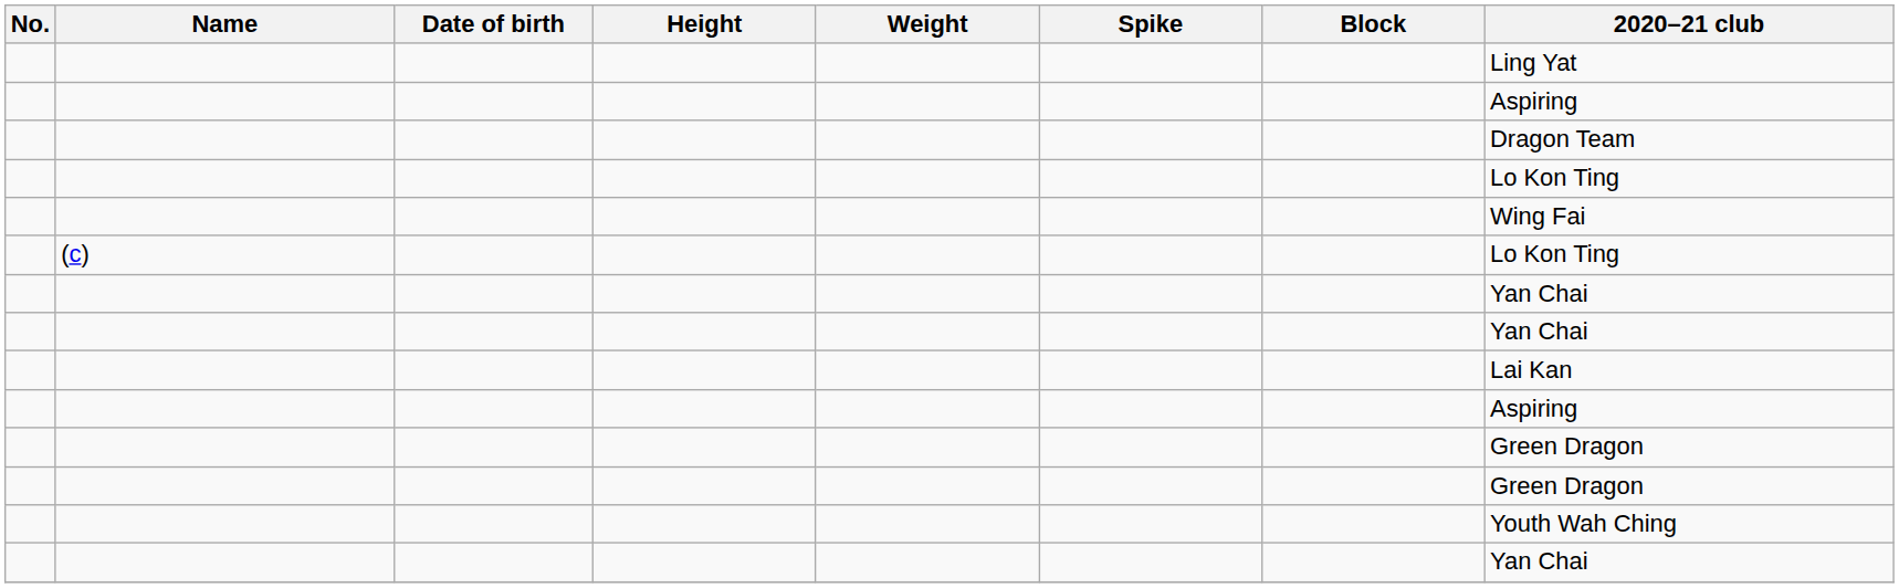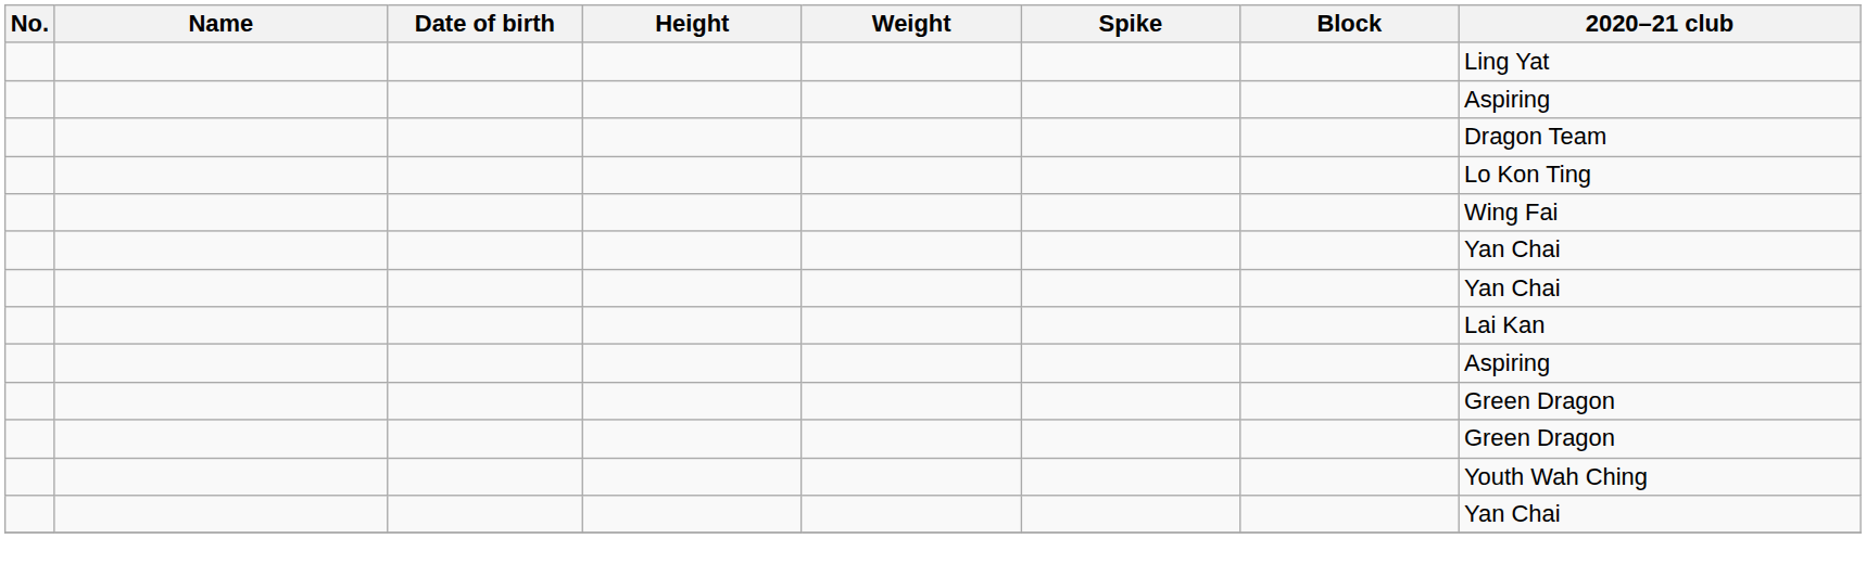- row: (c) | Lo Kon Ting
